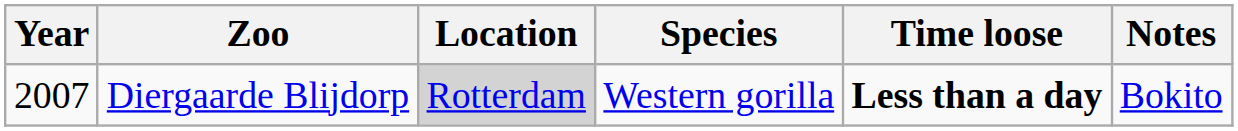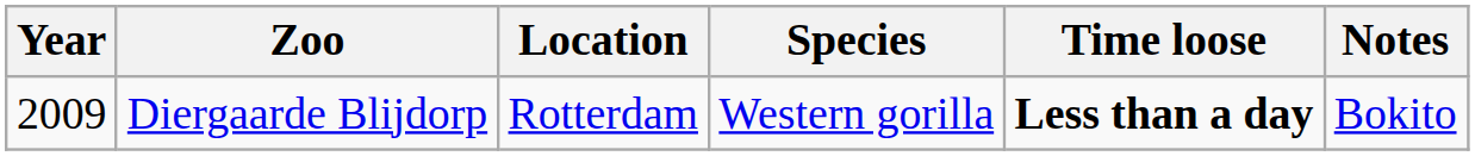Diergaarde Blijdorp | Year: 2007 -> 2009
Diergaarde Blijdorp | Location: lightgrey background -> no background
